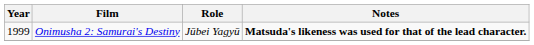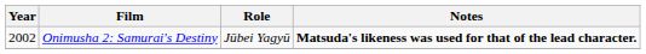Onimusha 2: Samurai's Destiny | Year: 1999 -> 2002
